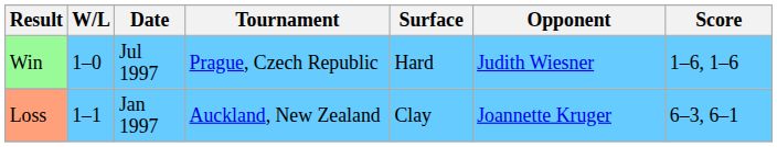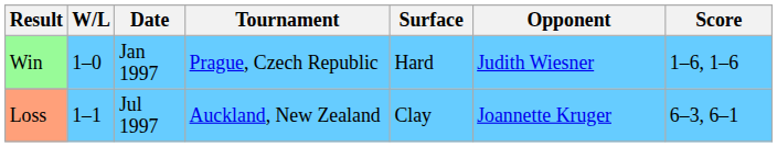Win | Date: Jul 1997 -> Jan 1997
Loss | Date: Jan 1997 -> Jul 1997
